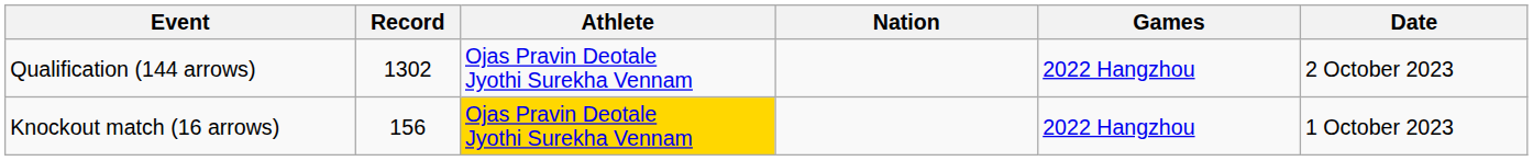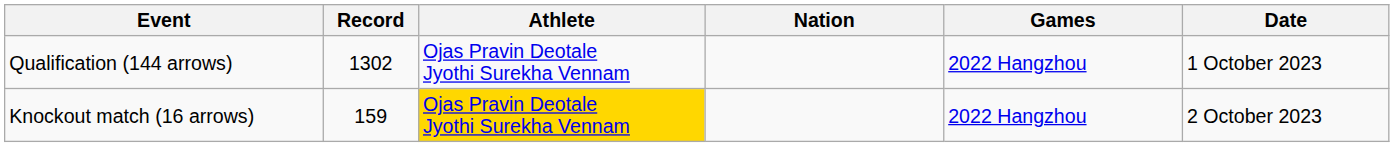Qualification (144 arrows) | Date: 2 October 2023 -> 1 October 2023
Knockout match (16 arrows) | Record: 156 -> 159
Knockout match (16 arrows) | Date: 1 October 2023 -> 2 October 2023
